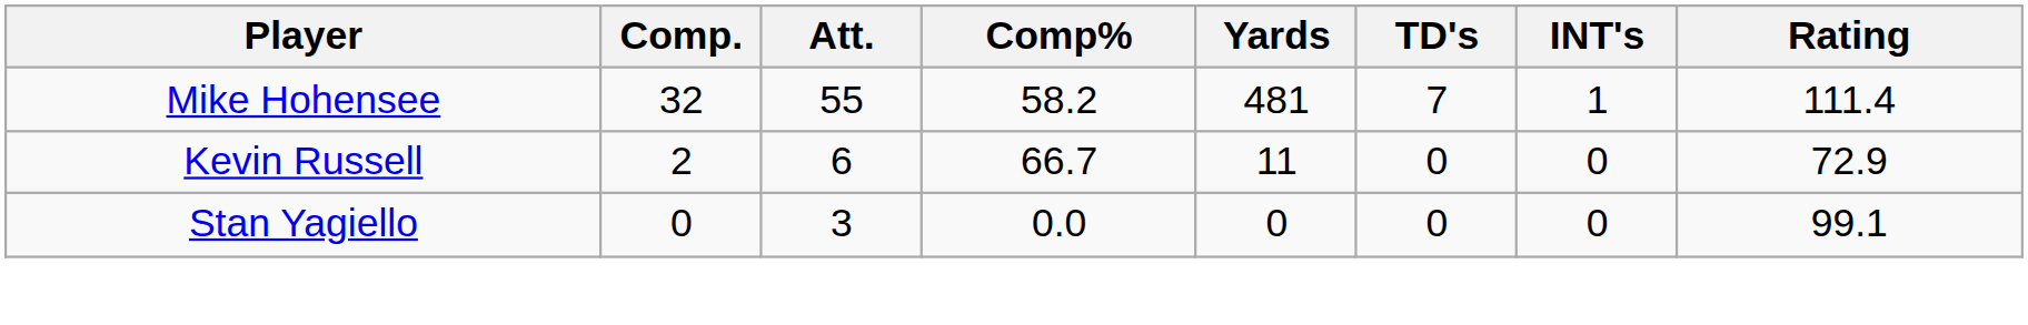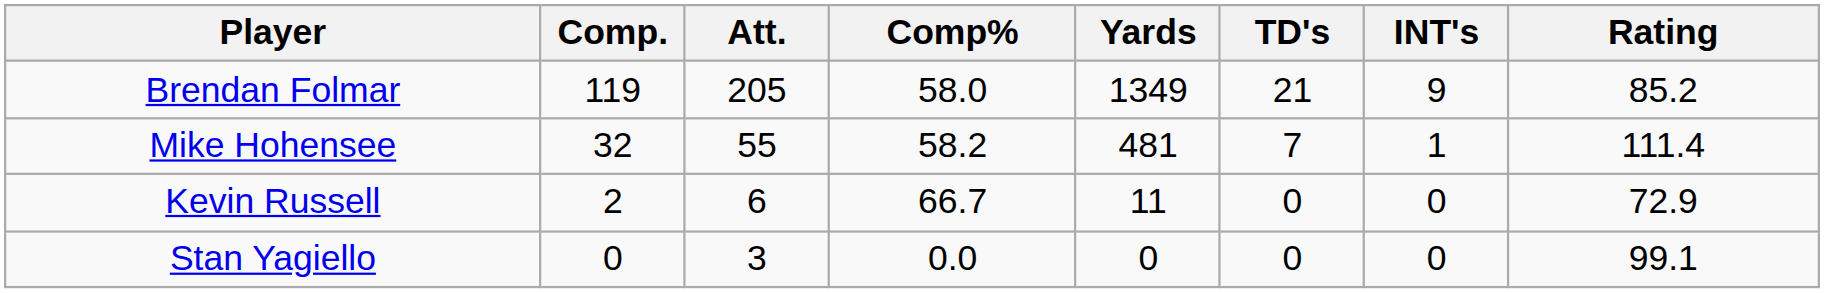+ row: Brendan Folmar | 119 | 205 | 58.0 | 1349 | 21 | 9 | 85.2
